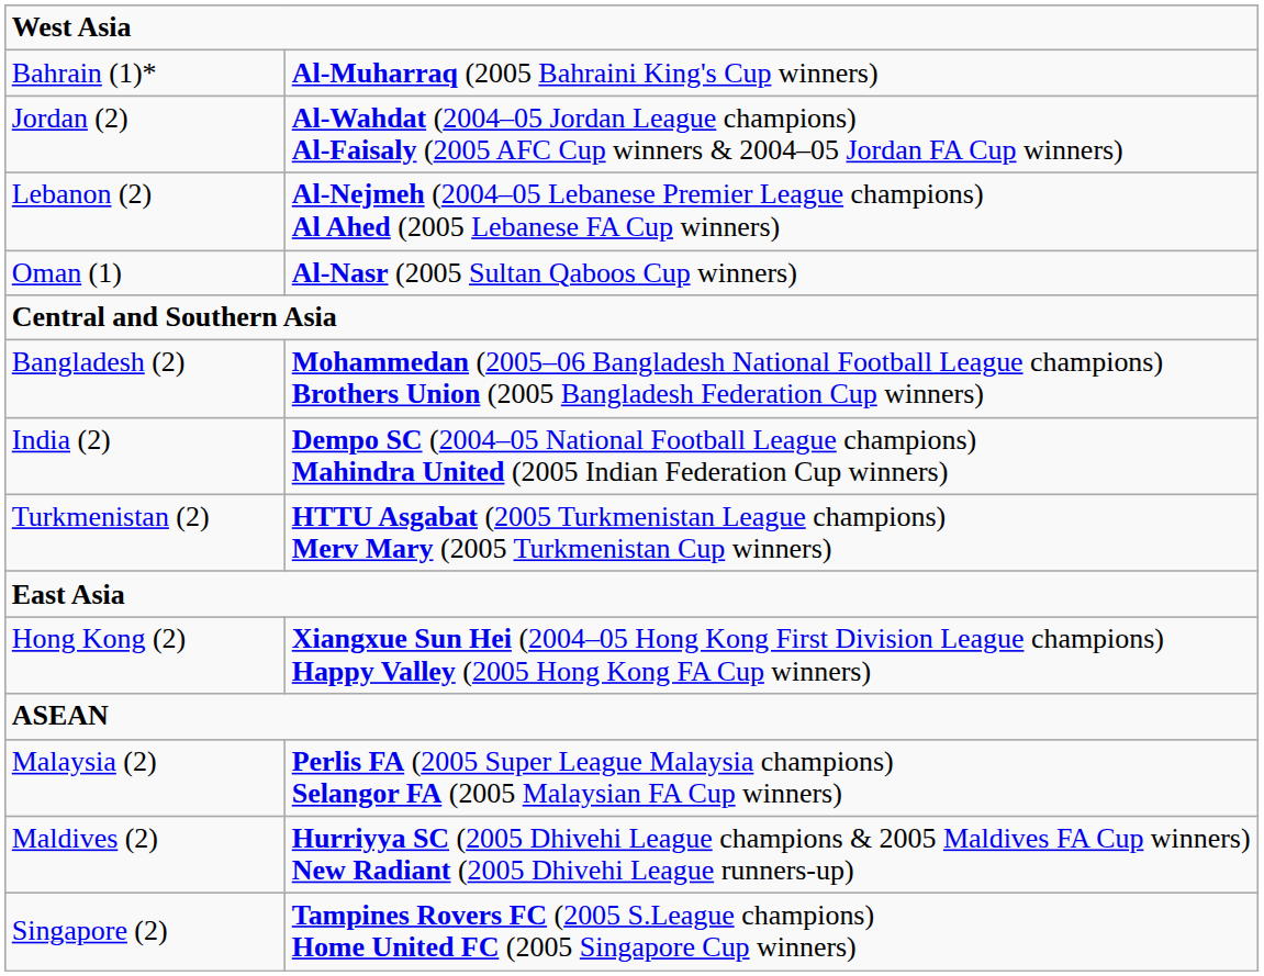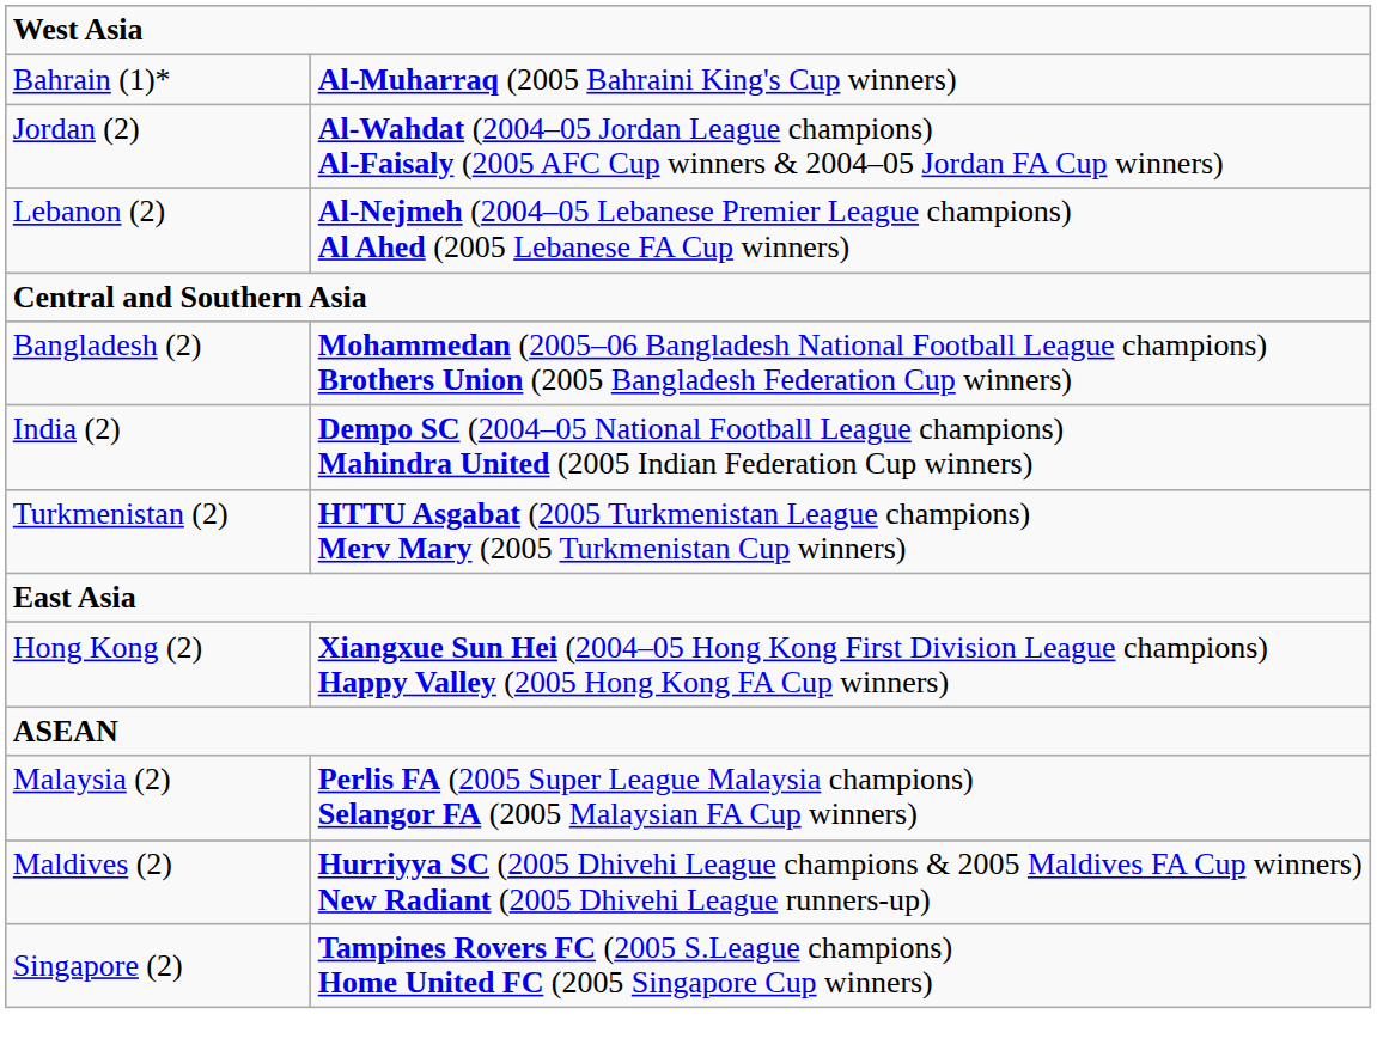- row: Oman (1) | Al-Nasr (2005 Sultan Qaboos Cup winners)
